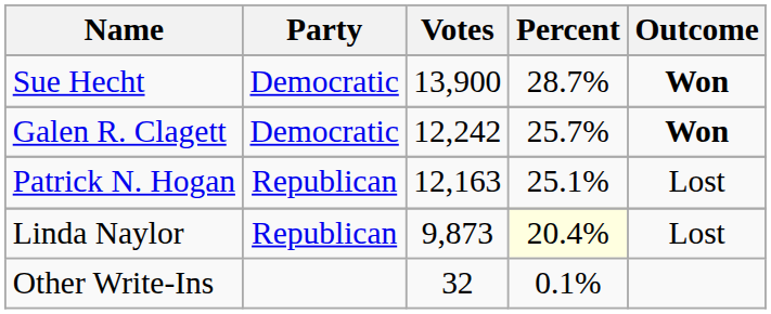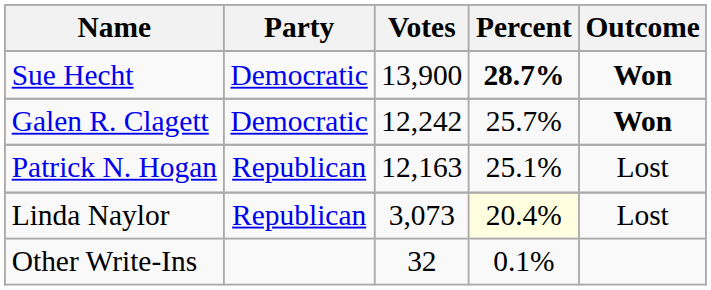Sue Hecht | Percent: normal -> bold
Linda Naylor | Votes: 9,873 -> 3,073
